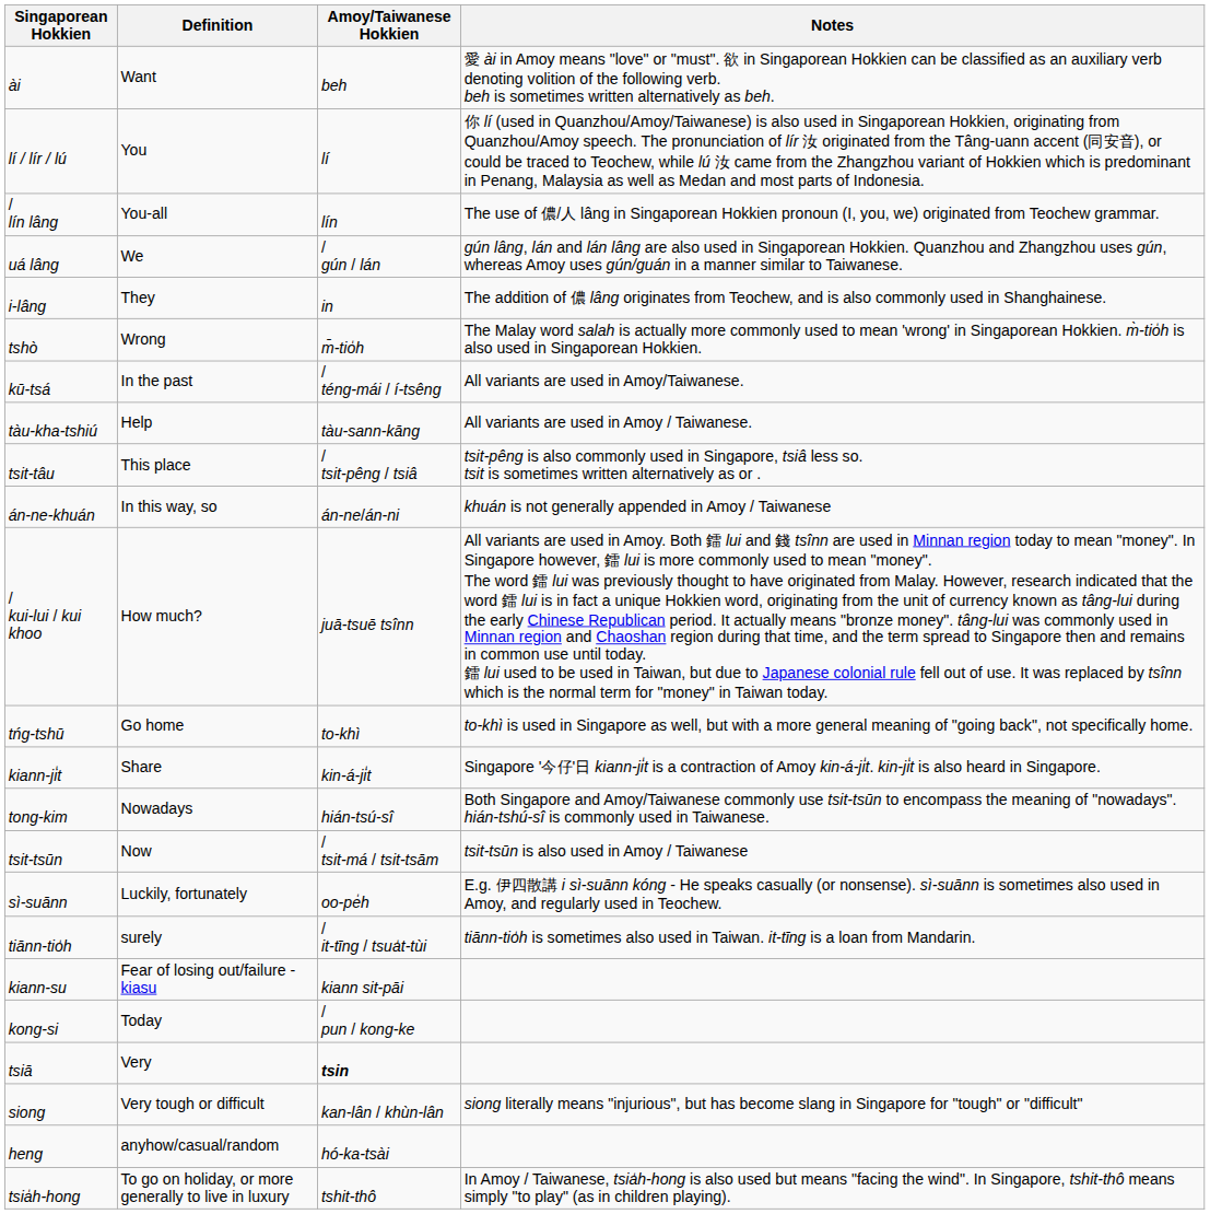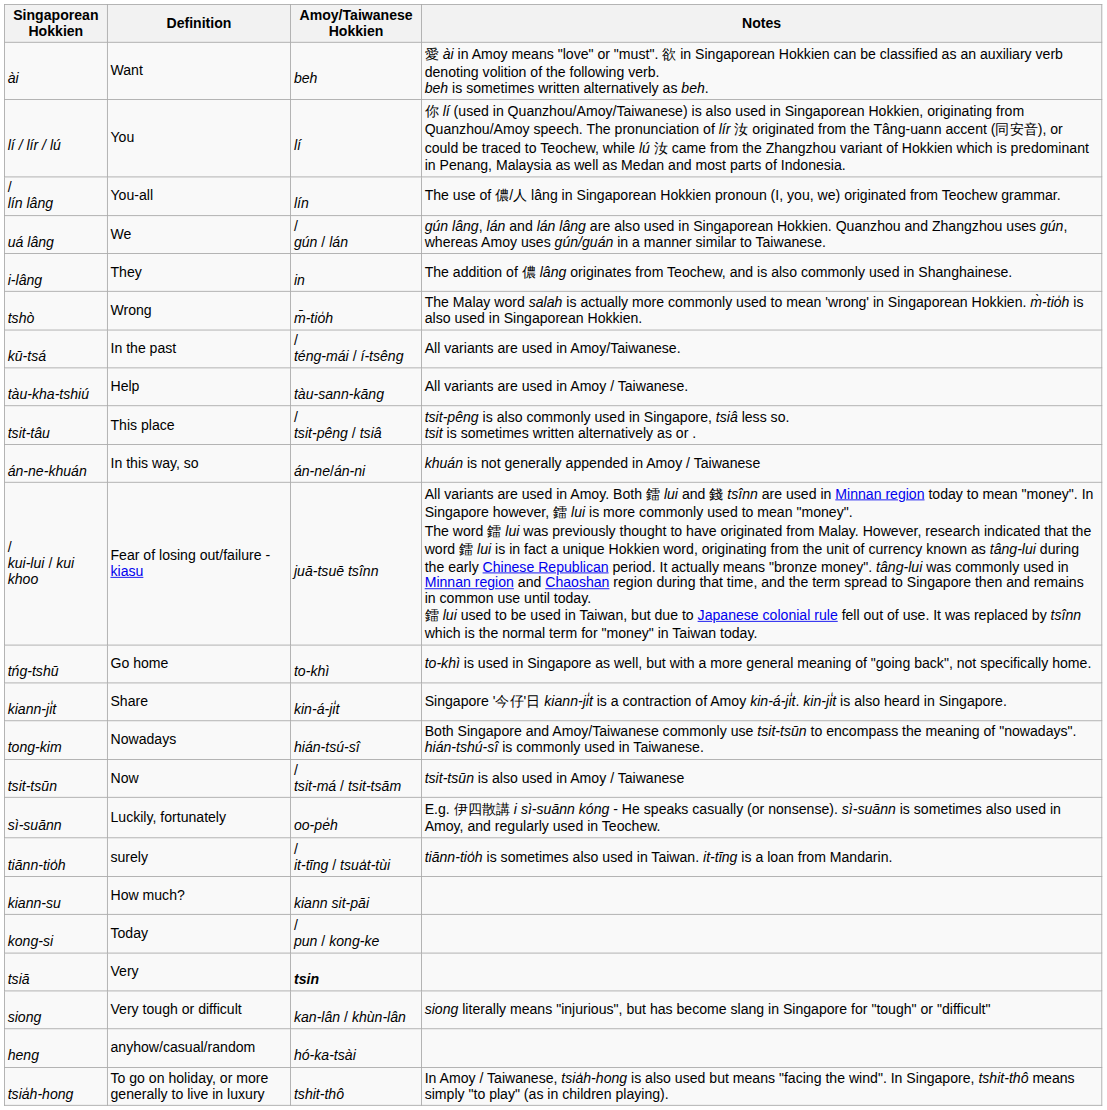/ kui-lui / kui khoo | Definition: How much? -> Fear of losing out/failure - kiasu
kiann-su | Definition: Fear of losing out/failure - kiasu -> How much?
